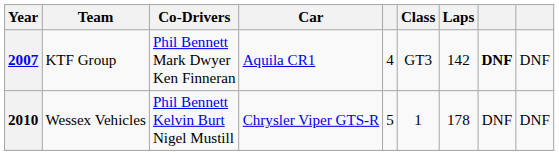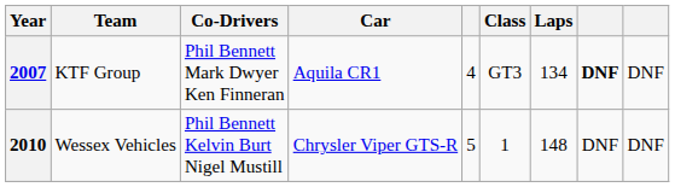2007 | Laps: 142 -> 134
2010 | Laps: 178 -> 148
